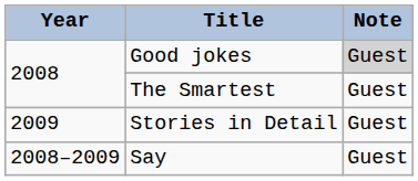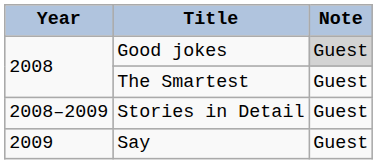Stories in Detail | Year: 2009 -> 2008–2009
Say | Year: 2008–2009 -> 2009
